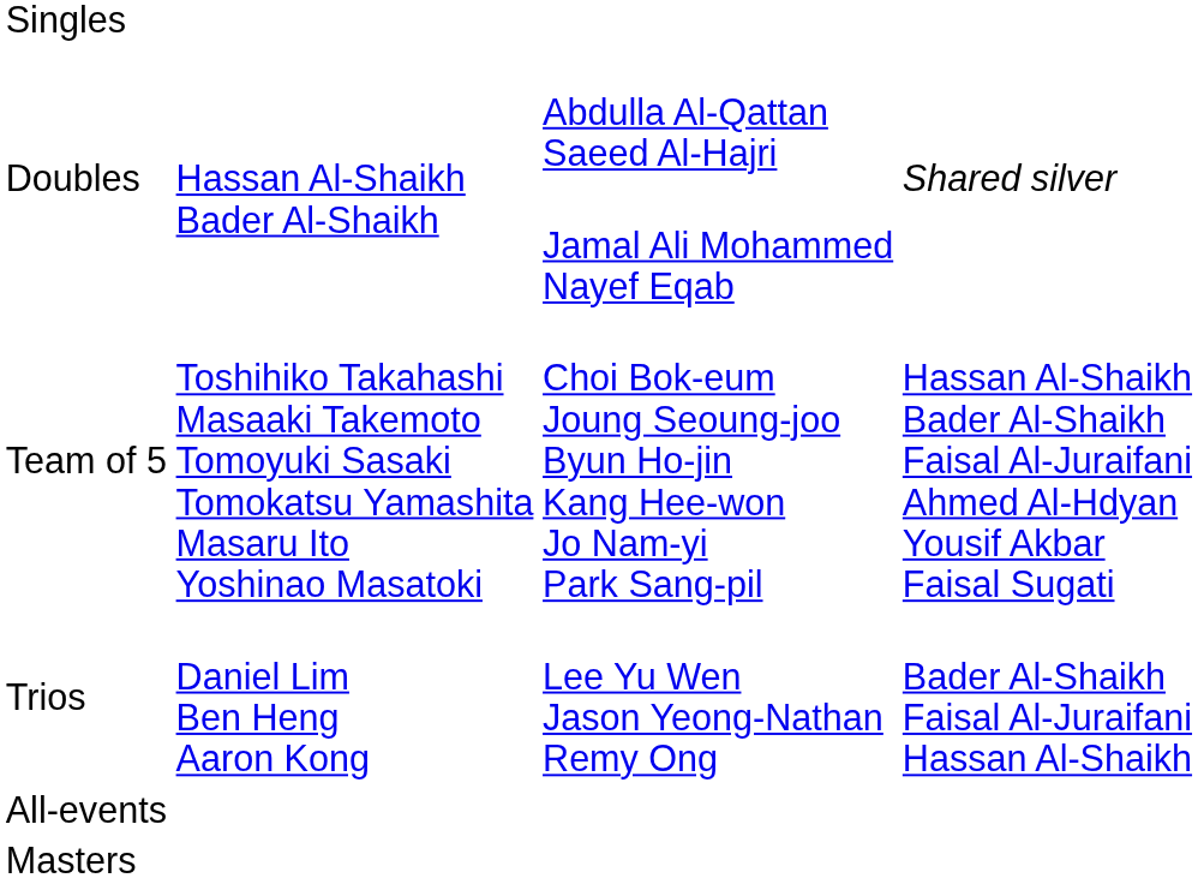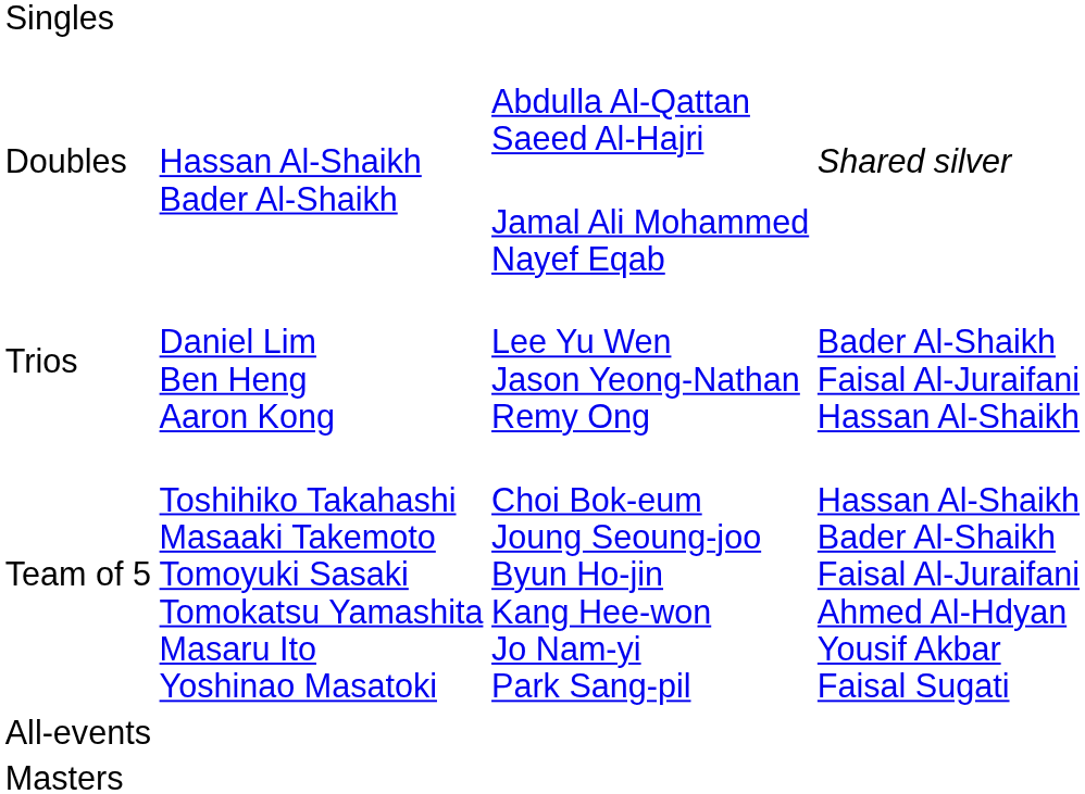rows swapped: Trios <-> Team of 5
